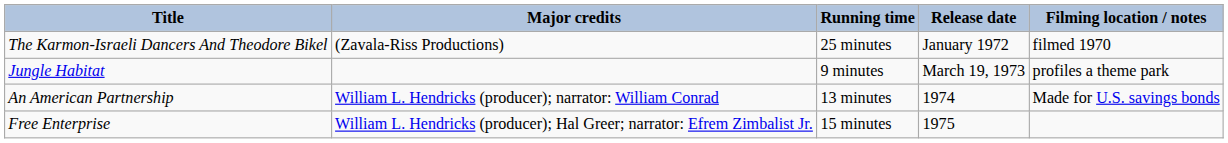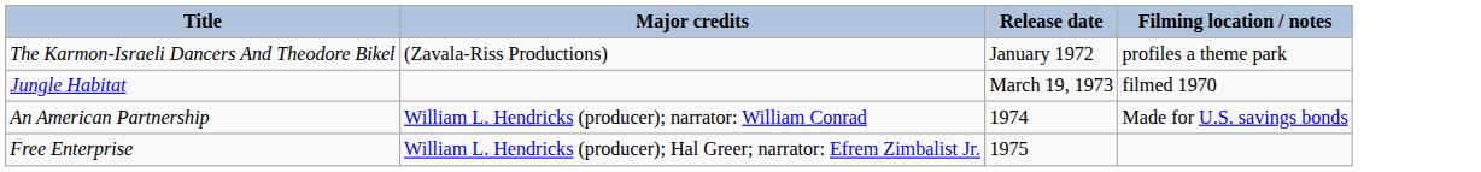- column: Running time | 25 minutes | 9 minutes | 13 minutes | 15 minutes
The Karmon-Israeli Dancers And Theodore Bikel | Filming location / notes: filmed 1970 -> profiles a theme park
Jungle Habitat | Filming location / notes: profiles a theme park -> filmed 1970
